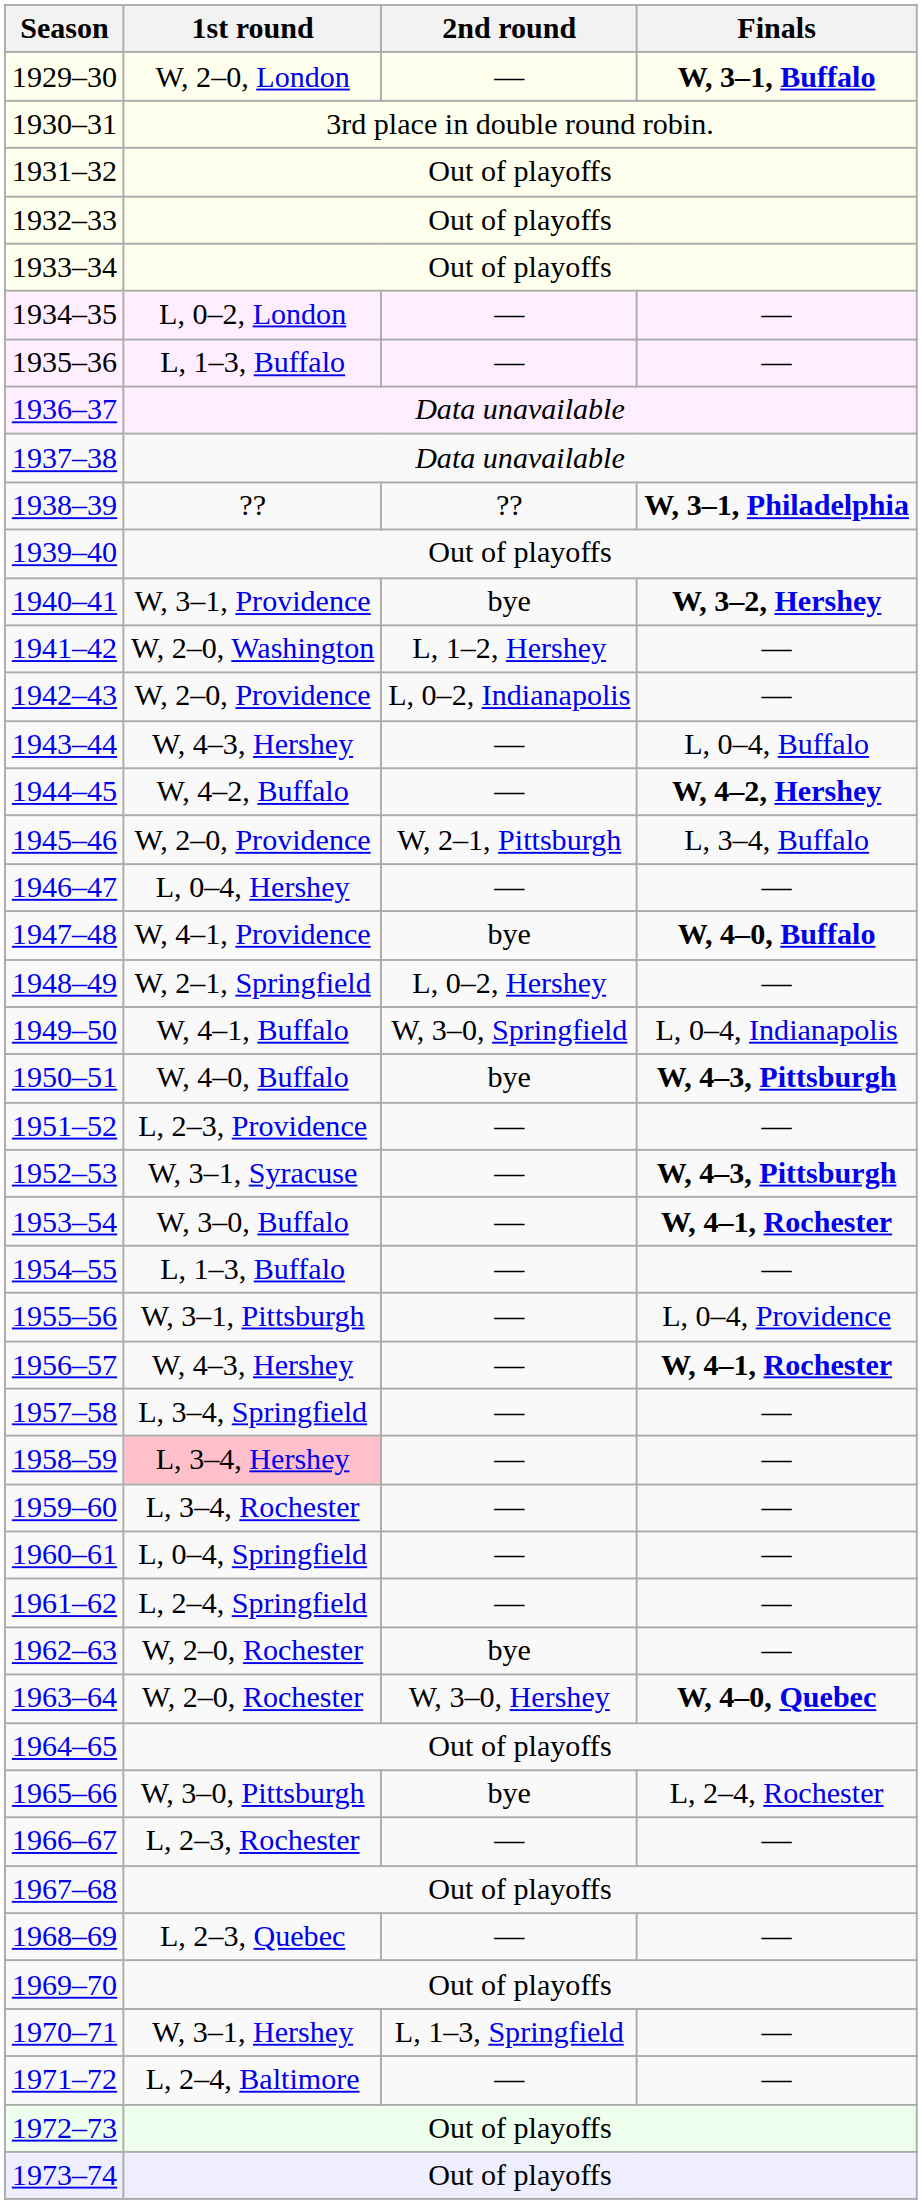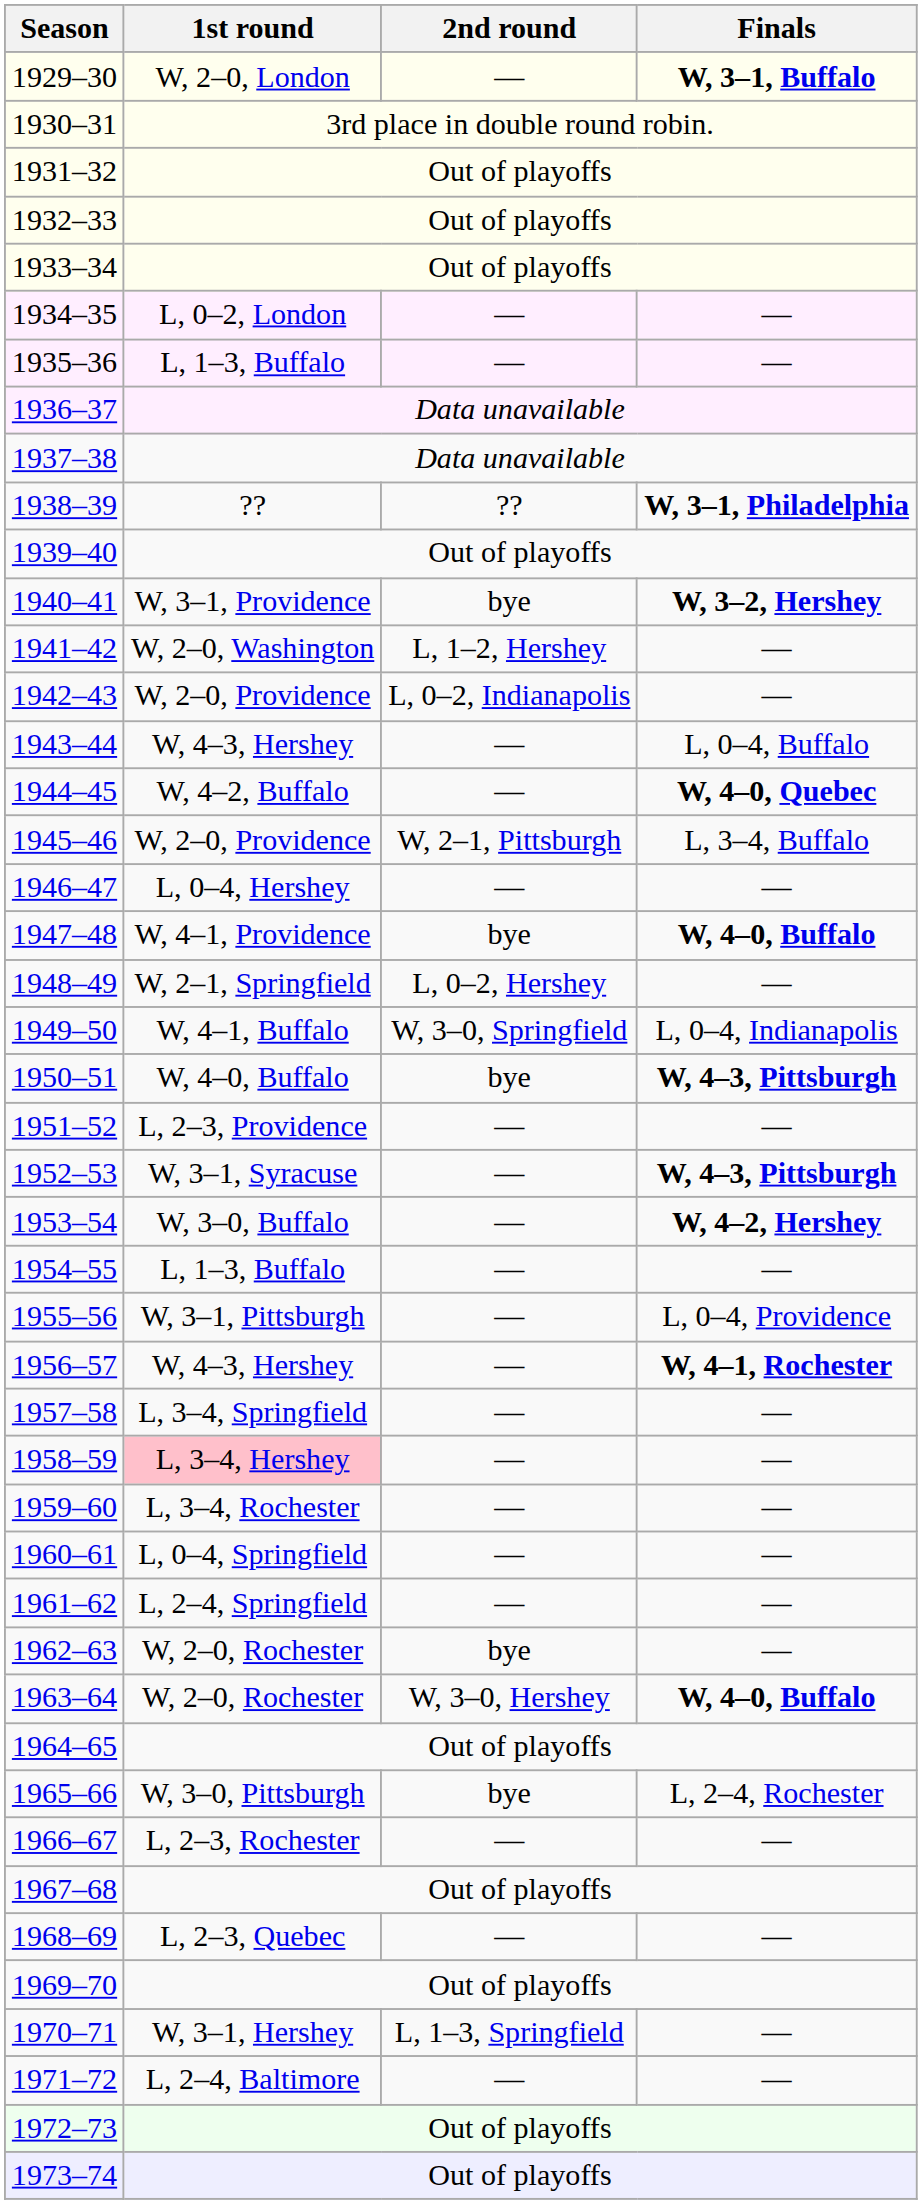1944–45 | Finals: W, 4–2, Hershey -> W, 4–0, Quebec
1953–54 | Finals: W, 4–1, Rochester -> W, 4–2, Hershey
1963–64 | Finals: W, 4–0, Quebec -> W, 4–0, Buffalo
